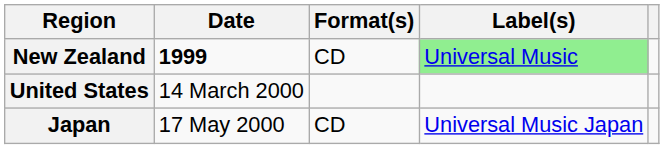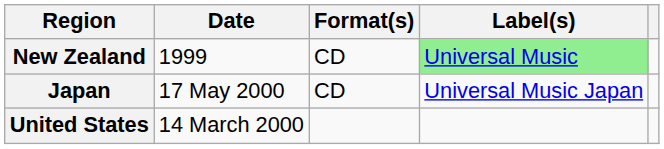New Zealand | Date: bold -> normal
rows swapped: United States <-> Japan
